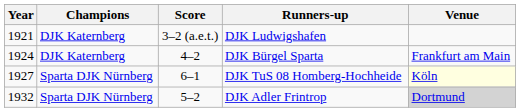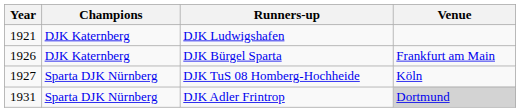- column: Score | 3–2 (a.e.t.) | 4–2 | 6–1 | 5–2
DJK Bürgel Sparta | Year: 1924 -> 1926
DJK TuS 08 Homberg-Hochheide | Venue: lightyellow background -> no background
DJK Adler Frintrop | Year: 1932 -> 1931
